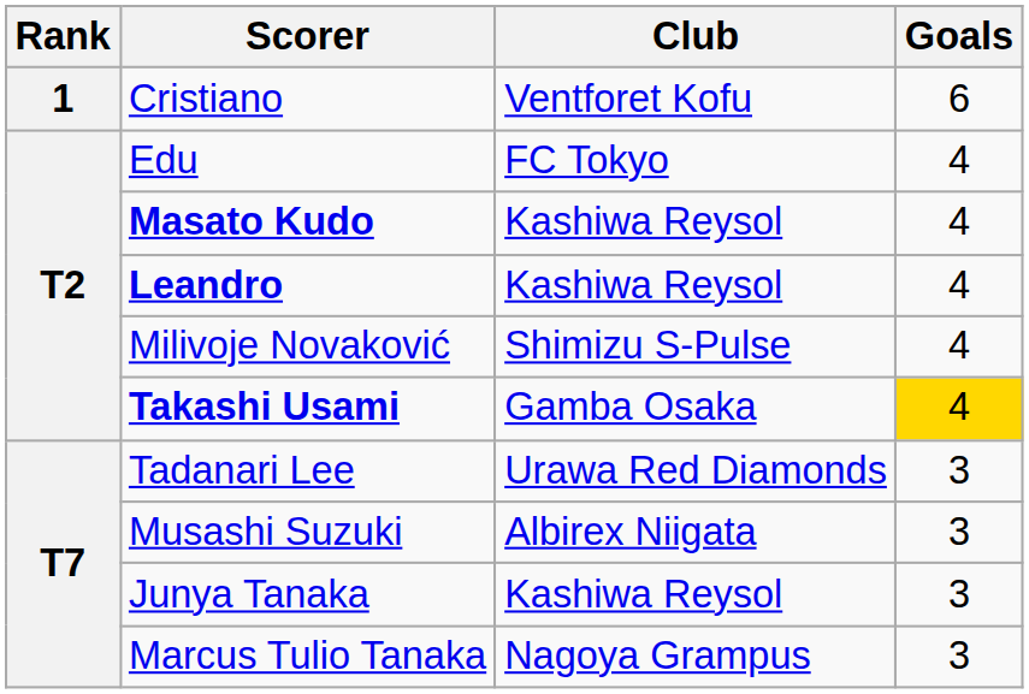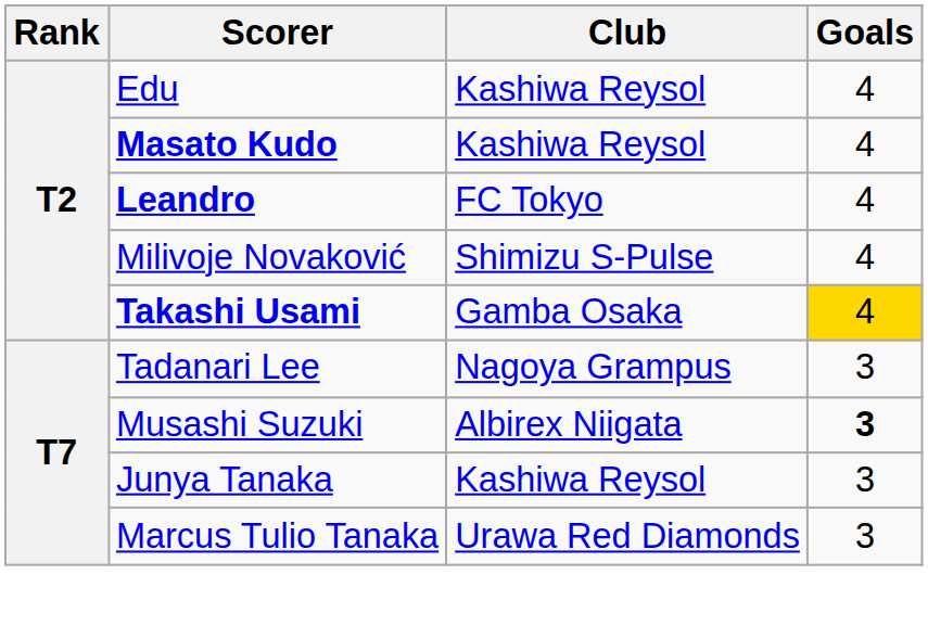- row: 1 | Cristiano | Ventforet Kofu | 6
Edu | Club: FC Tokyo -> Kashiwa Reysol
Leandro | Club: Kashiwa Reysol -> FC Tokyo
Tadanari Lee | Club: Urawa Red Diamonds -> Nagoya Grampus
Musashi Suzuki | Goals: normal -> bold
Marcus Tulio Tanaka | Club: Nagoya Grampus -> Urawa Red Diamonds
